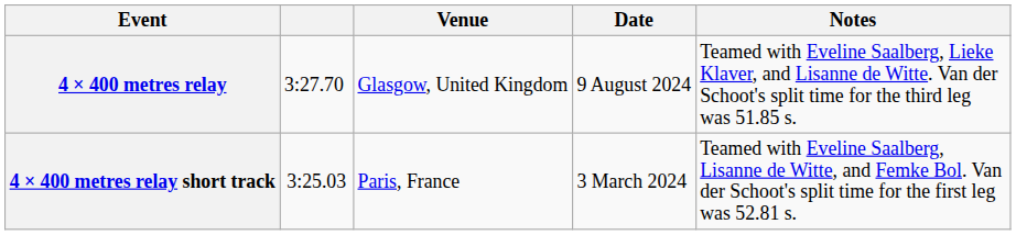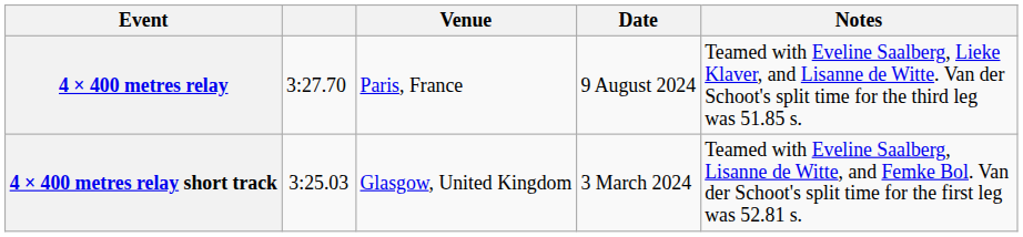4 × 400 metres relay | Venue: Glasgow, United Kingdom -> Paris, France
4 × 400 metres relay short track | Venue: Paris, France -> Glasgow, United Kingdom
